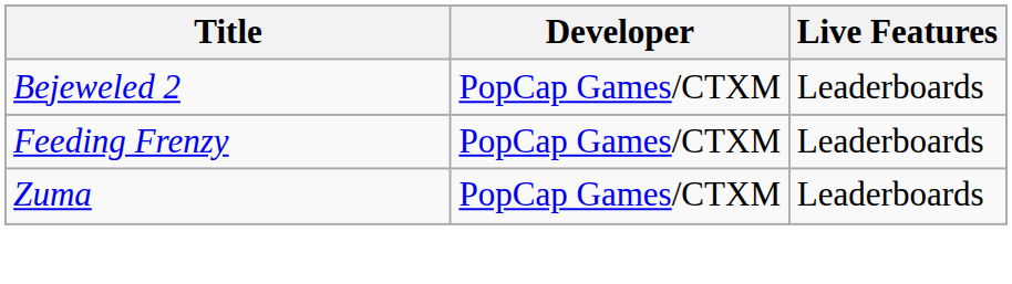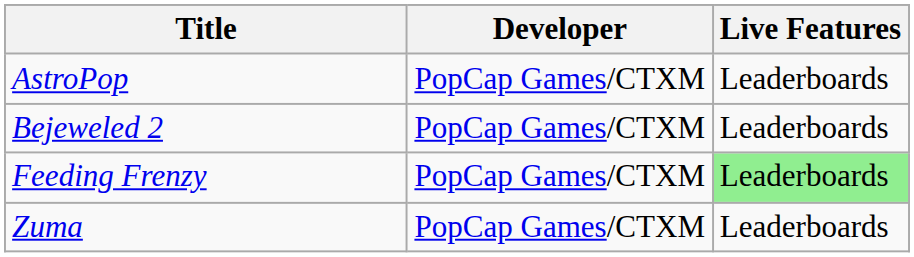+ row: AstroPop | PopCap Games/CTXM | Leaderboards
Feeding Frenzy | Live Features: no background -> lightgreen background
